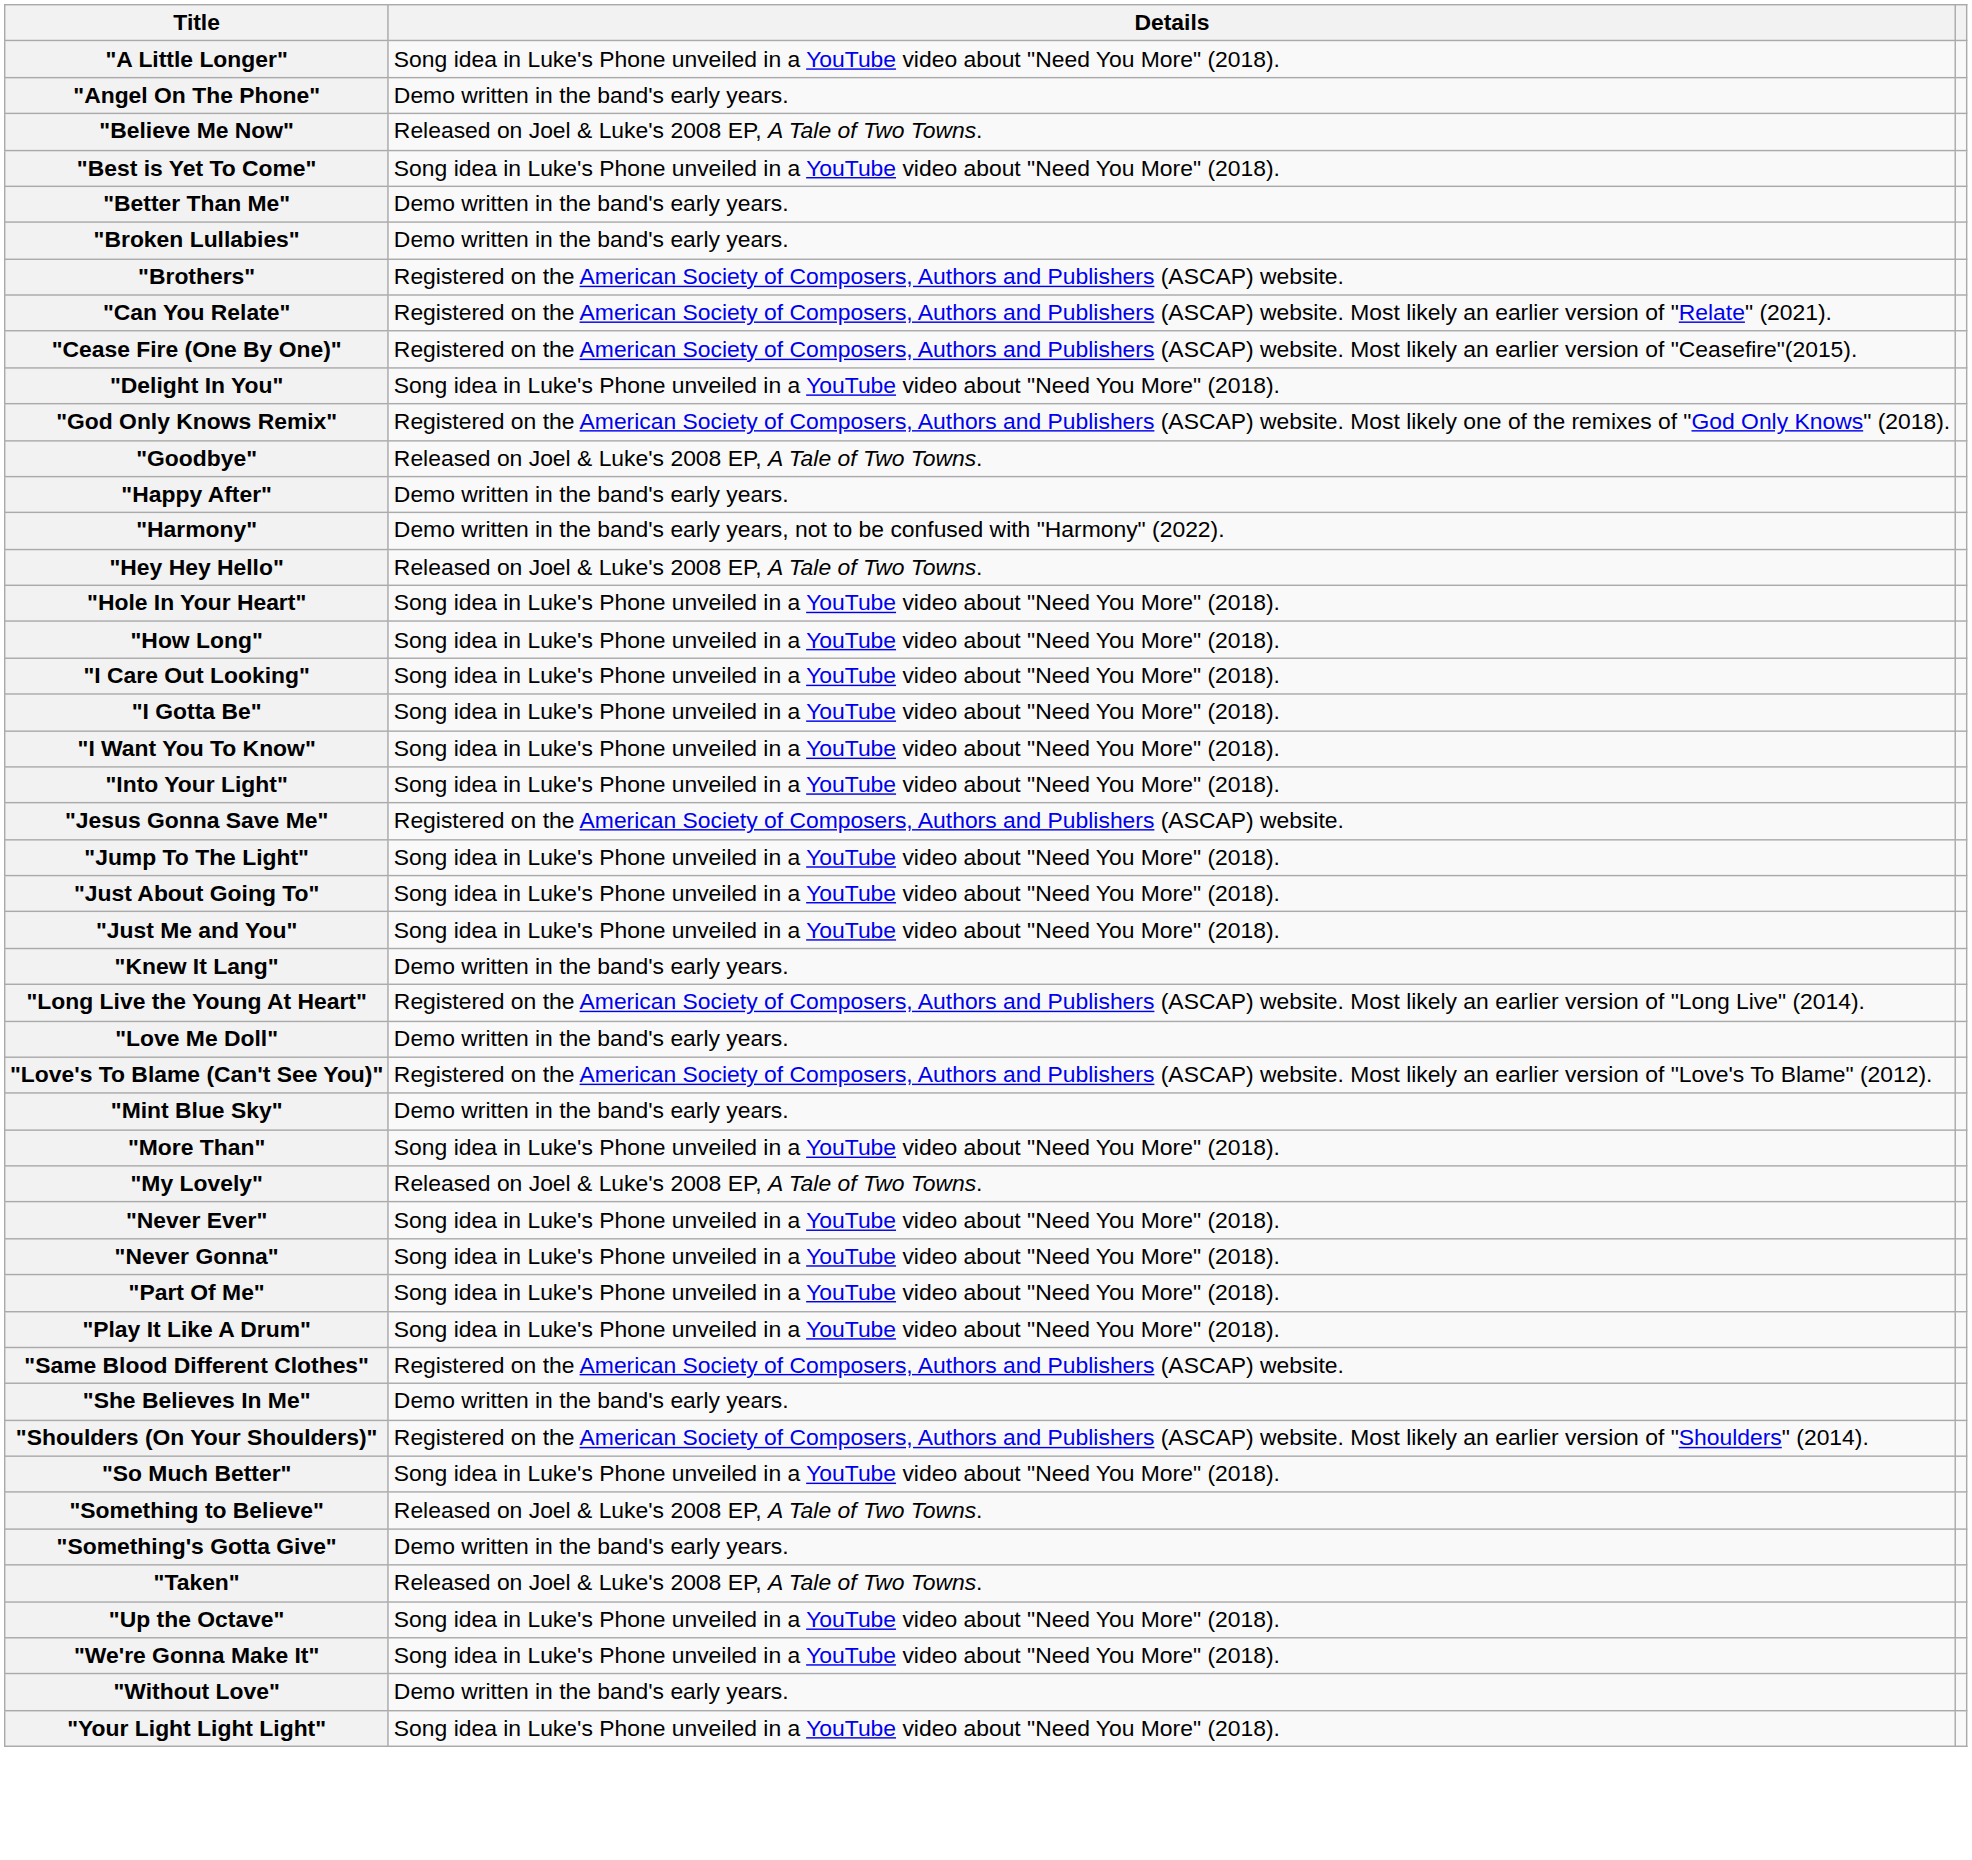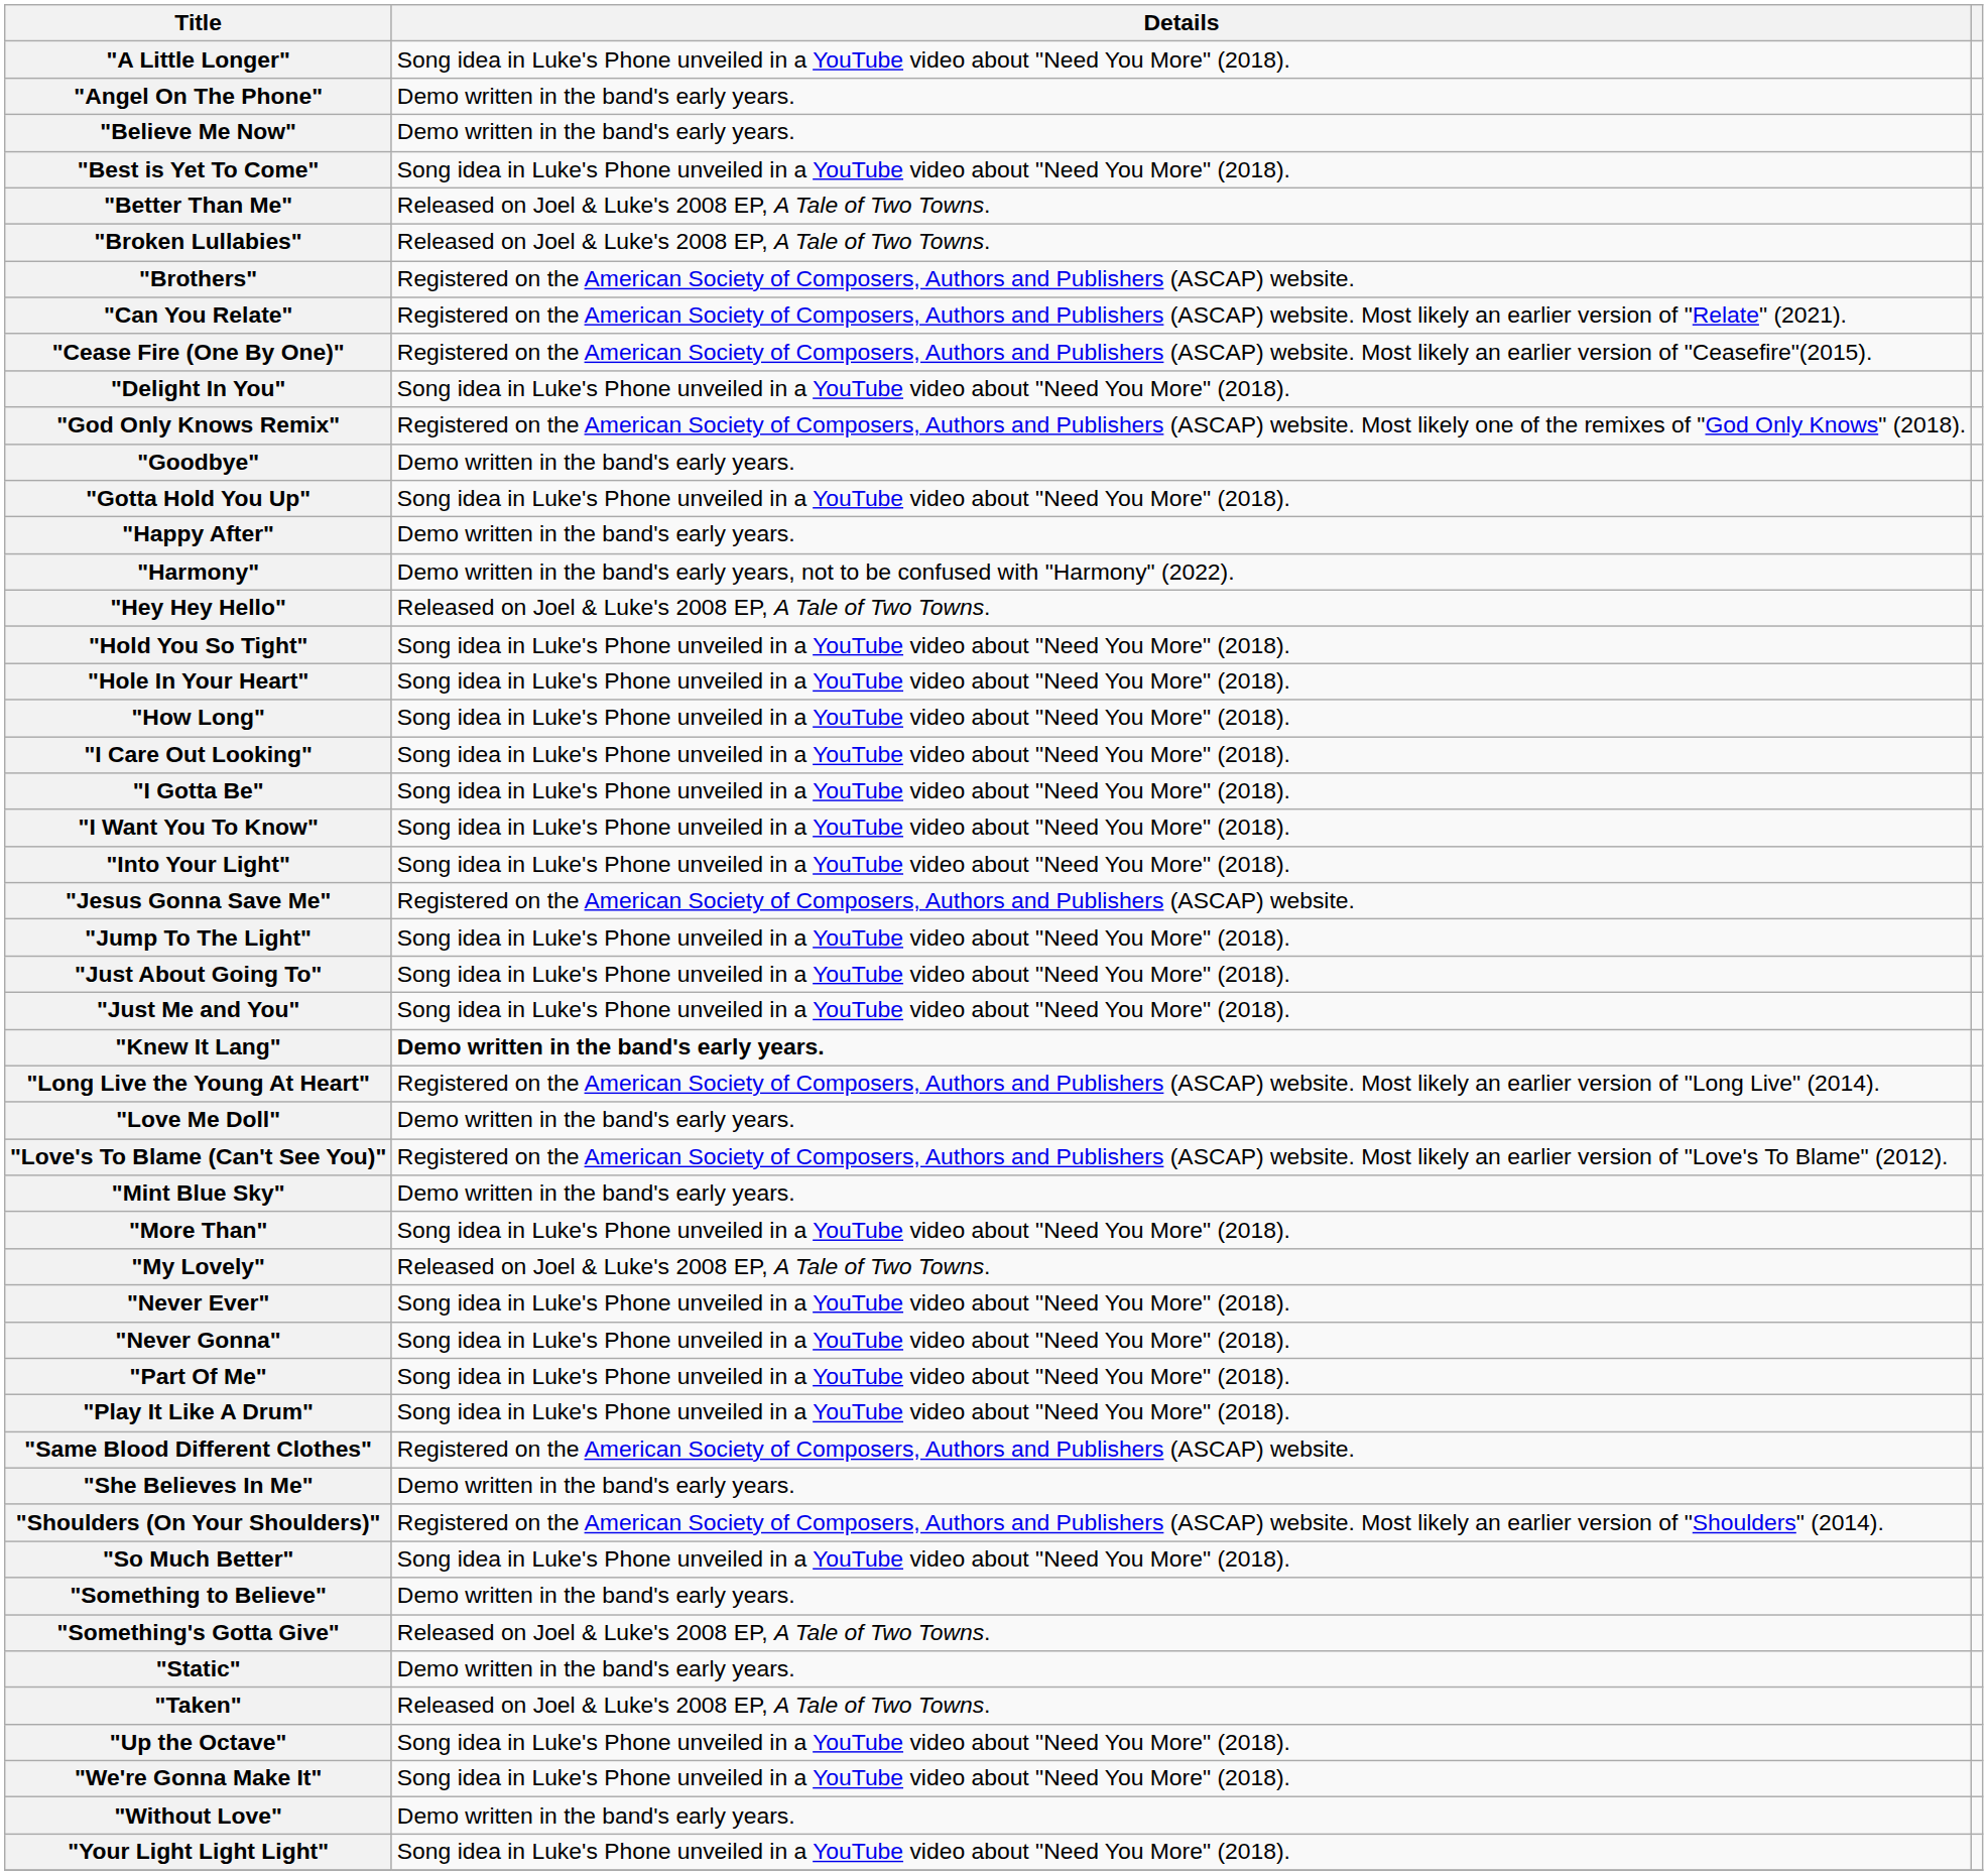"Believe Me Now" | Details: Released on Joel & Luke's 2008 EP, A Tale of Two Towns. -> Demo written in the band's early years.
"Better Than Me" | Details: Demo written in the band's early years. -> Released on Joel & Luke's 2008 EP, A Tale of Two Towns.
"Broken Lullabies" | Details: Demo written in the band's early years. -> Released on Joel & Luke's 2008 EP, A Tale of Two Towns.
"Goodbye" | Details: Released on Joel & Luke's 2008 EP, A Tale of Two Towns. -> Demo written in the band's early years.
+ row: "Gotta Hold You Up" | Song idea in Luke's Phone unveiled in a YouTube video about "Need You More" (2018).
+ row: "Hold You So Tight" | Song idea in Luke's Phone unveiled in a YouTube video about "Need You More" (2018).
"Knew It Lang" | Details: normal -> bold
"Something to Believe" | Details: Released on Joel & Luke's 2008 EP, A Tale of Two Towns. -> Demo written in the band's early years.
"Something's Gotta Give" | Details: Demo written in the band's early years. -> Released on Joel & Luke's 2008 EP, A Tale of Two Towns.
+ row: "Static" | Demo written in the band's early years.
